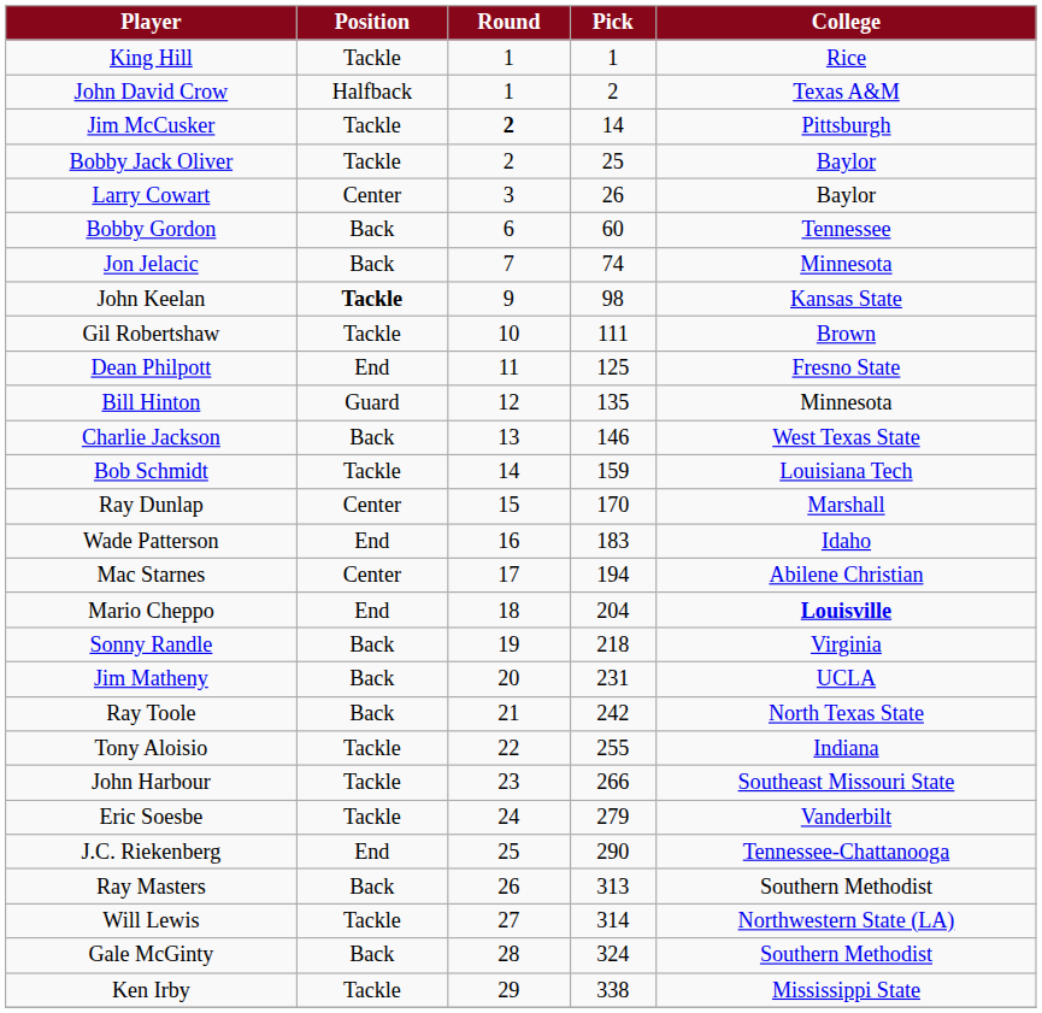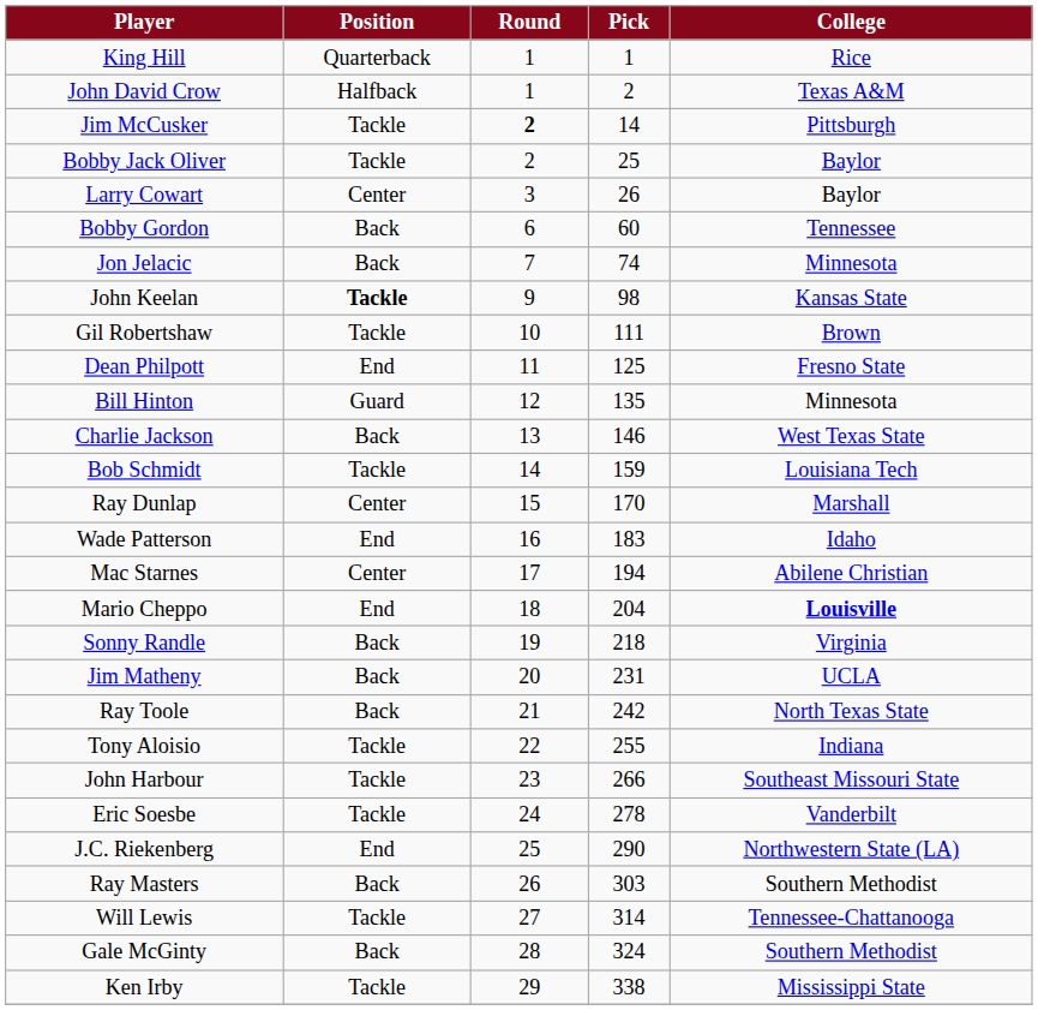King Hill | Position: Tackle -> Quarterback
Eric Soesbe | Pick: 279 -> 278
J.C. Riekenberg | College: Tennessee-Chattanooga -> Northwestern State (LA)
Ray Masters | Pick: 313 -> 303
Will Lewis | College: Northwestern State (LA) -> Tennessee-Chattanooga
